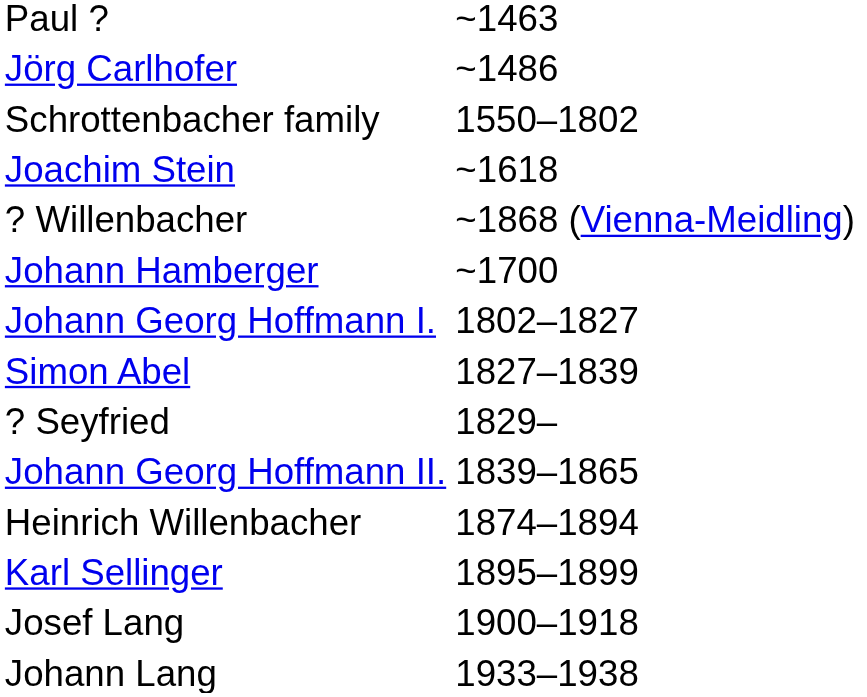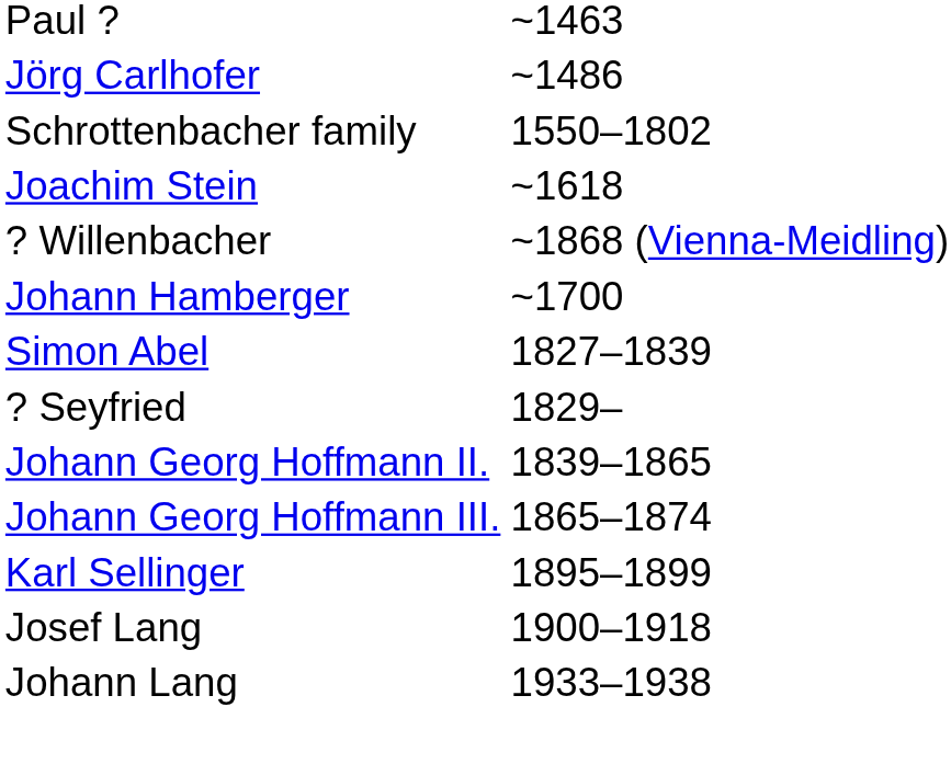- row: Johann Georg Hoffmann I. | 1802–1827
+ row: Johann Georg Hoffmann III. | 1865–1874
- row: Heinrich Willenbacher | 1874–1894
